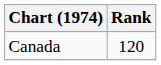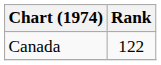Canada | Rank: 120 -> 122
